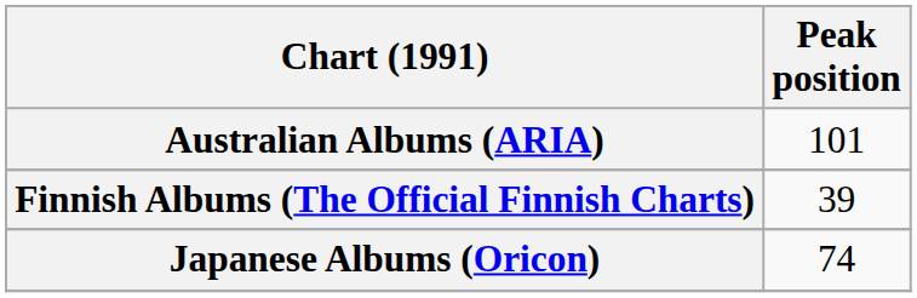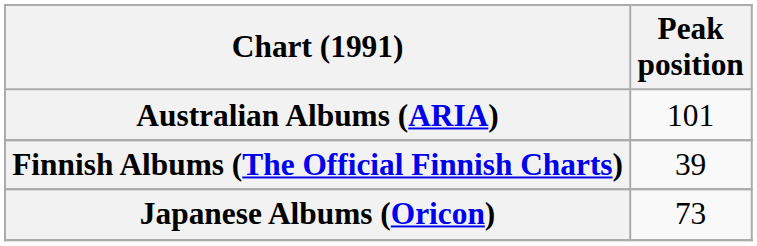Japanese Albums (Oricon) | Peak position: 74 -> 73
